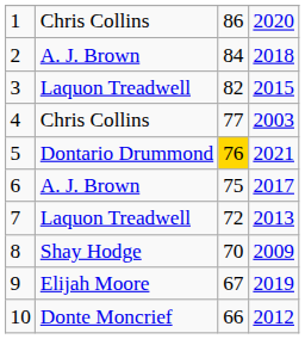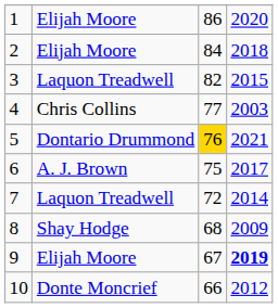1 | column 2: Chris Collins -> Elijah Moore
2 | column 2: A. J. Brown -> Elijah Moore
7 | column 4: 2013 -> 2014
8 | column 3: 70 -> 68
9 | column 4: normal -> bold
